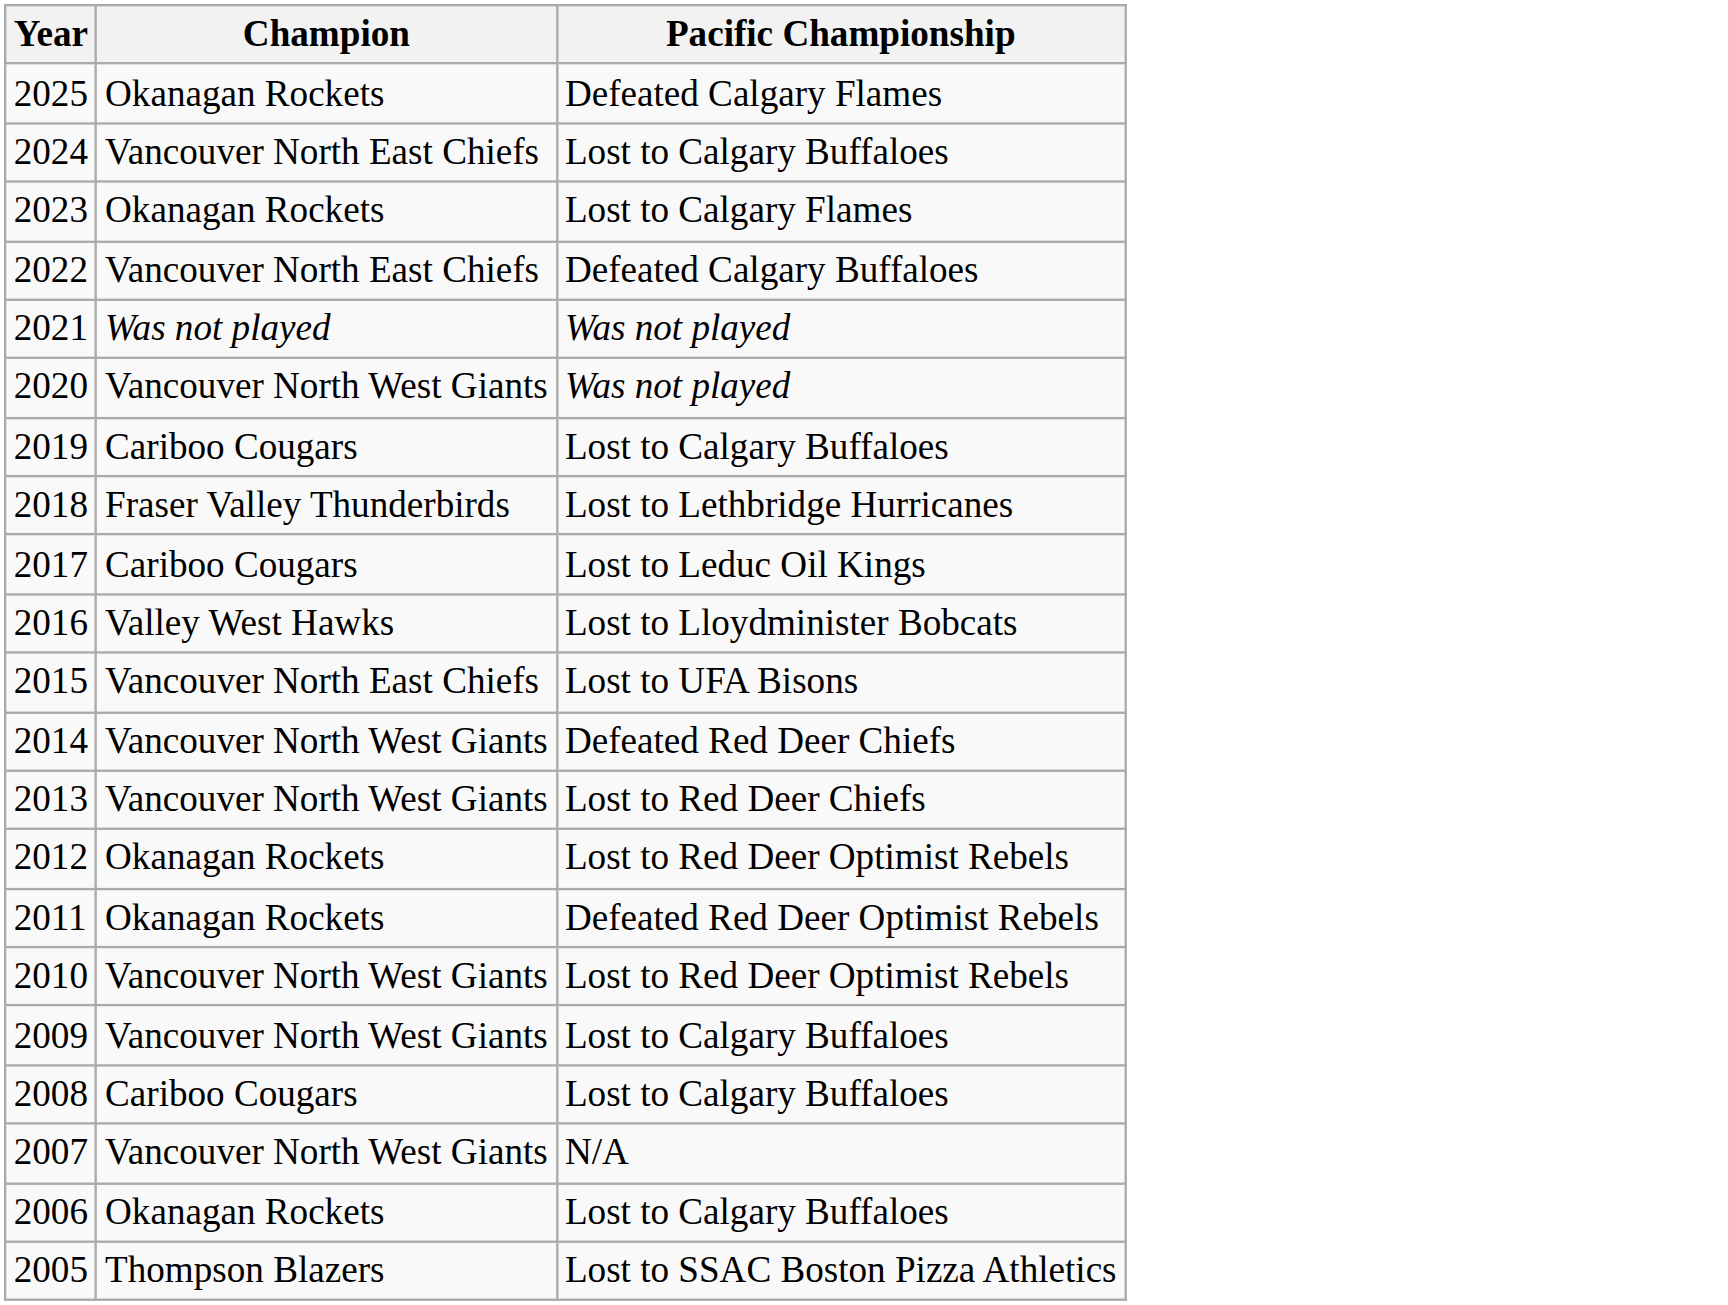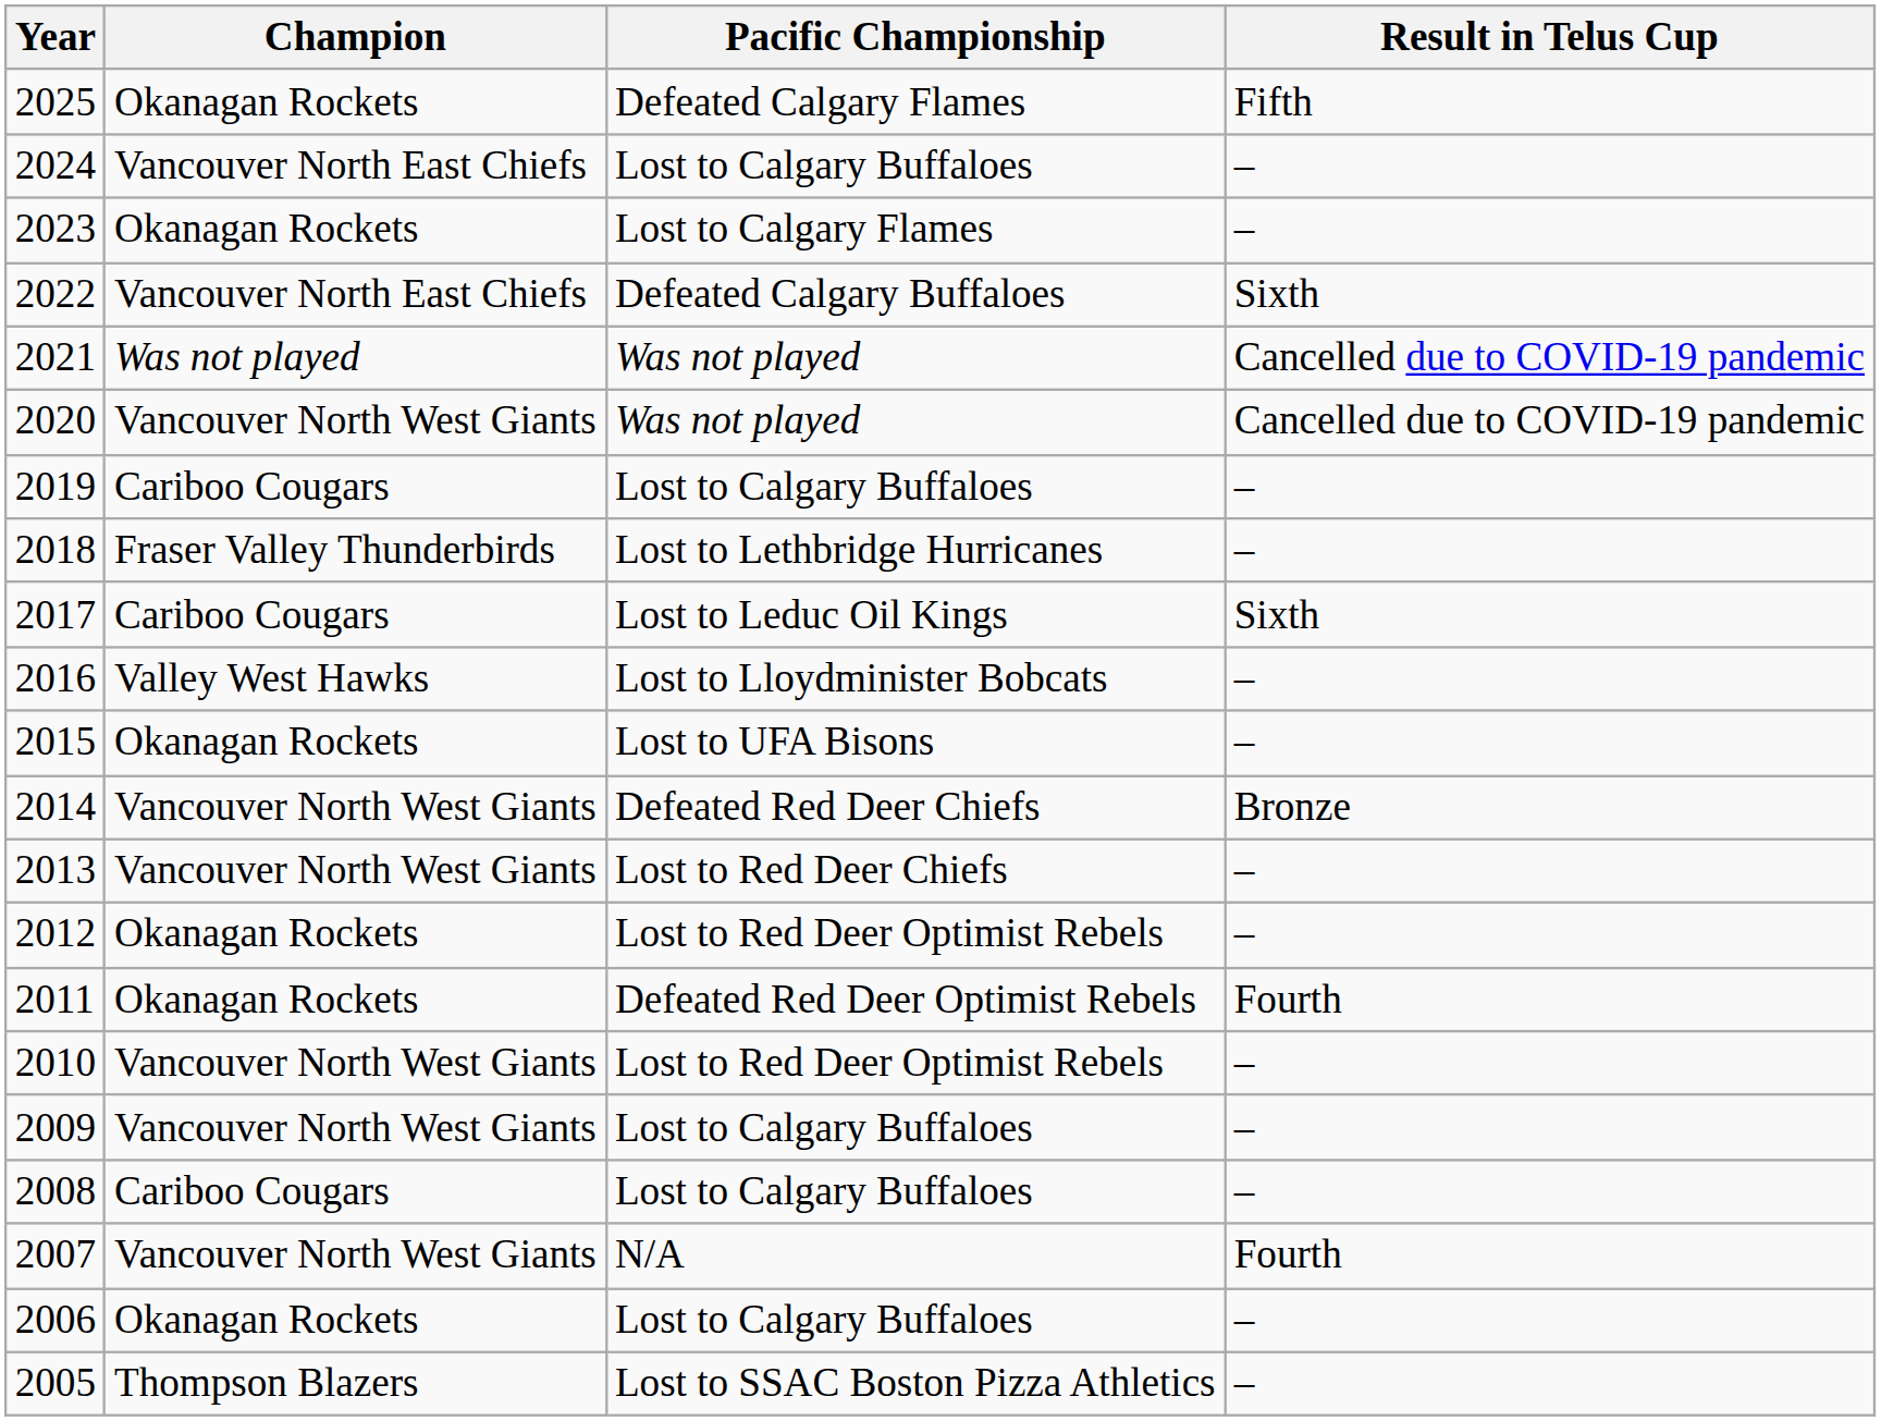+ column: Result in Telus Cup | Fifth | – | – | Sixth | Cancelled due to COVID-19 pandemic | Cancelled due to COVID-19 pandemic | – | – | Sixth | – | – | Bronze | – | – | Fourth | – | – | – | Fourth | – | –
2015 | Champion: Vancouver North East Chiefs -> Okanagan Rockets
